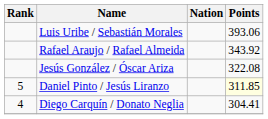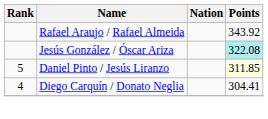- row: Luis Uribe / Sebastián Morales | 393.06
Jesús González / Óscar Ariza | Points: no background -> paleturquoise background
